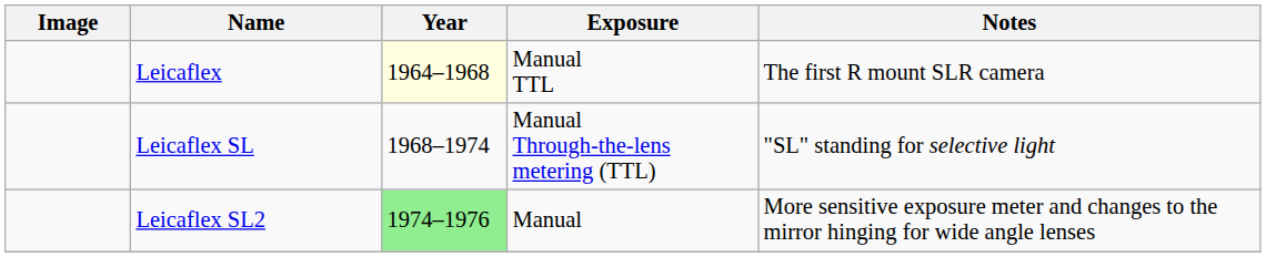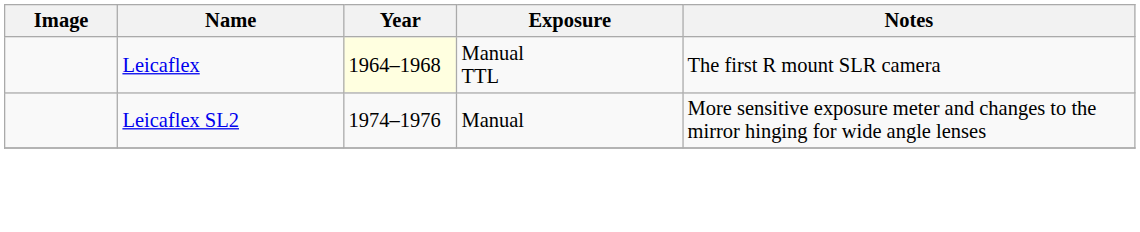- row: Leicaflex SL | 1968–1974 | Manual Through-the-lens metering (TTL) | "SL" standing for selective light
Leicaflex SL2 | Year: lightgreen background -> no background
